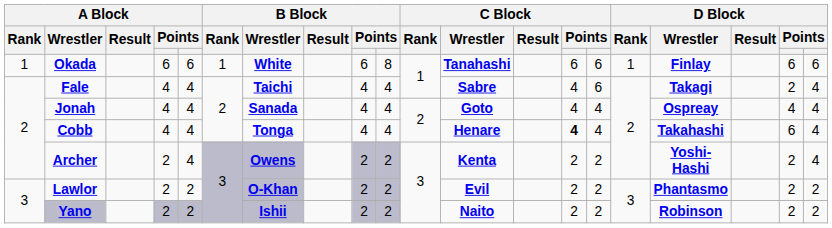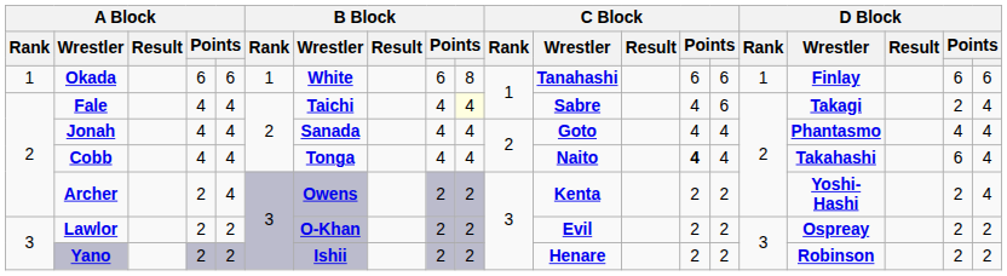Fale | column 10: no background -> lightyellow background
Jonah | D Block / Wrestler: Ospreay -> Phantasmo
Cobb | C Block / Wrestler: Henare -> Naito
Lawlor | D Block / Wrestler: Phantasmo -> Ospreay
Yano | C Block / Wrestler: Naito -> Henare
